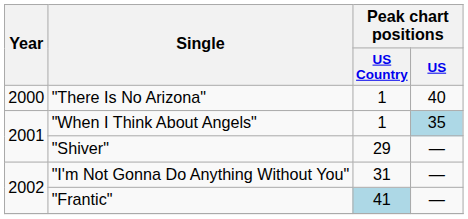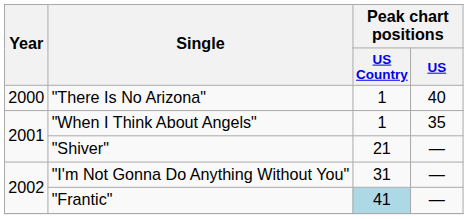"When I Think About Angels" | Peak chart positions / US: lightblue background -> no background
"Shiver" | Peak chart positions / US Country: 29 -> 21
